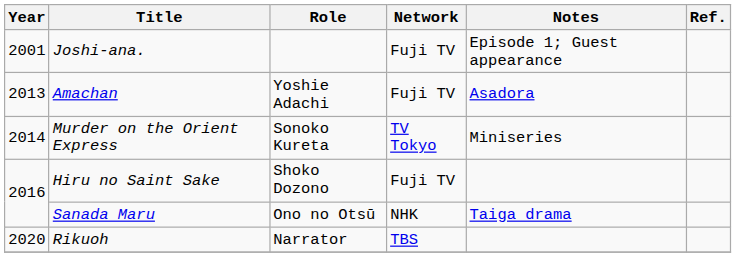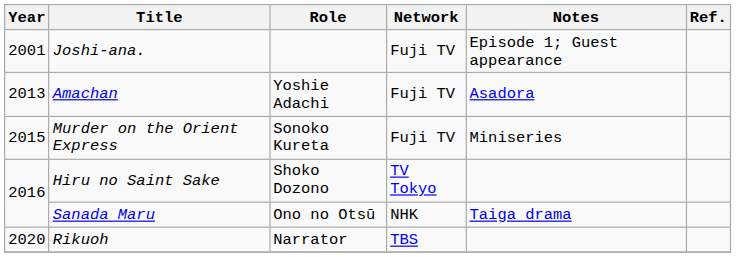Murder on the Orient Express | Year: 2014 -> 2015
Murder on the Orient Express | Network: TV Tokyo -> Fuji TV
Hiru no Saint Sake | Network: Fuji TV -> TV Tokyo
